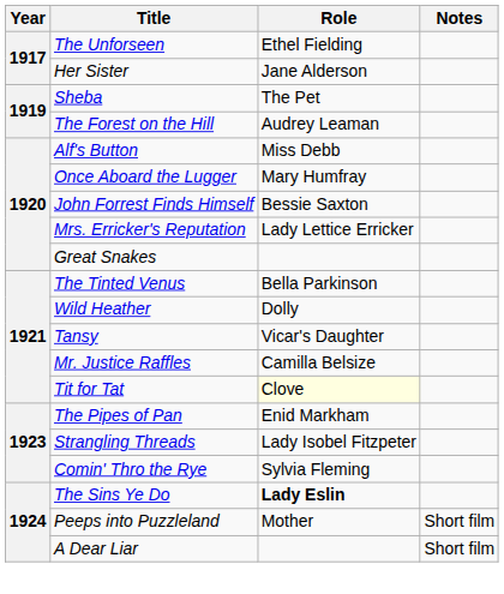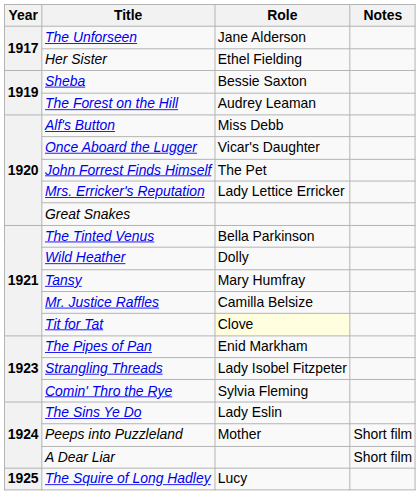The Unforseen | Role: Ethel Fielding -> Jane Alderson
Her Sister | Role: Jane Alderson -> Ethel Fielding
Sheba | Role: The Pet -> Bessie Saxton
Once Aboard the Lugger | Role: Mary Humfray -> Vicar's Daughter
John Forrest Finds Himself | Role: Bessie Saxton -> The Pet
Tansy | Role: Vicar's Daughter -> Mary Humfray
The Sins Ye Do | Role: bold -> normal
+ row: 1925 | The Squire of Long Hadley | Lucy
